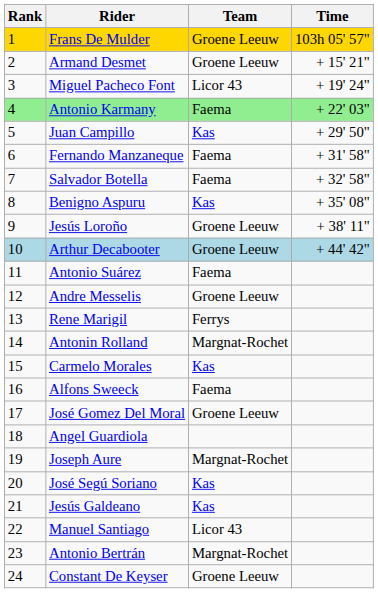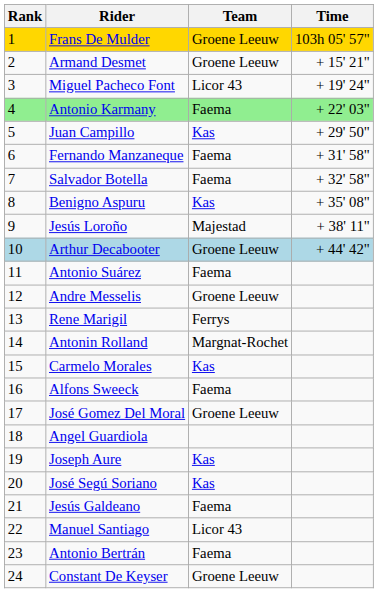Jesús Loroño | Team: Groene Leeuw -> Majestad
Joseph Aure | Team: Margnat-Rochet -> Kas
Jesús Galdeano | Team: Kas -> Faema
Antonio Bertrán | Team: Margnat-Rochet -> Faema
